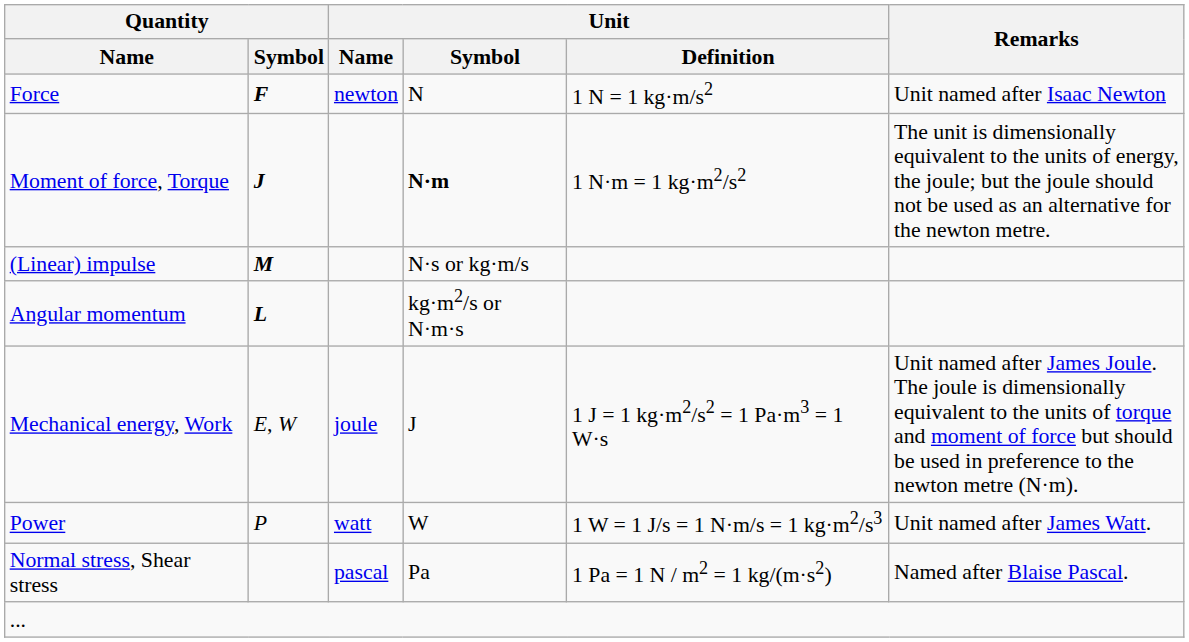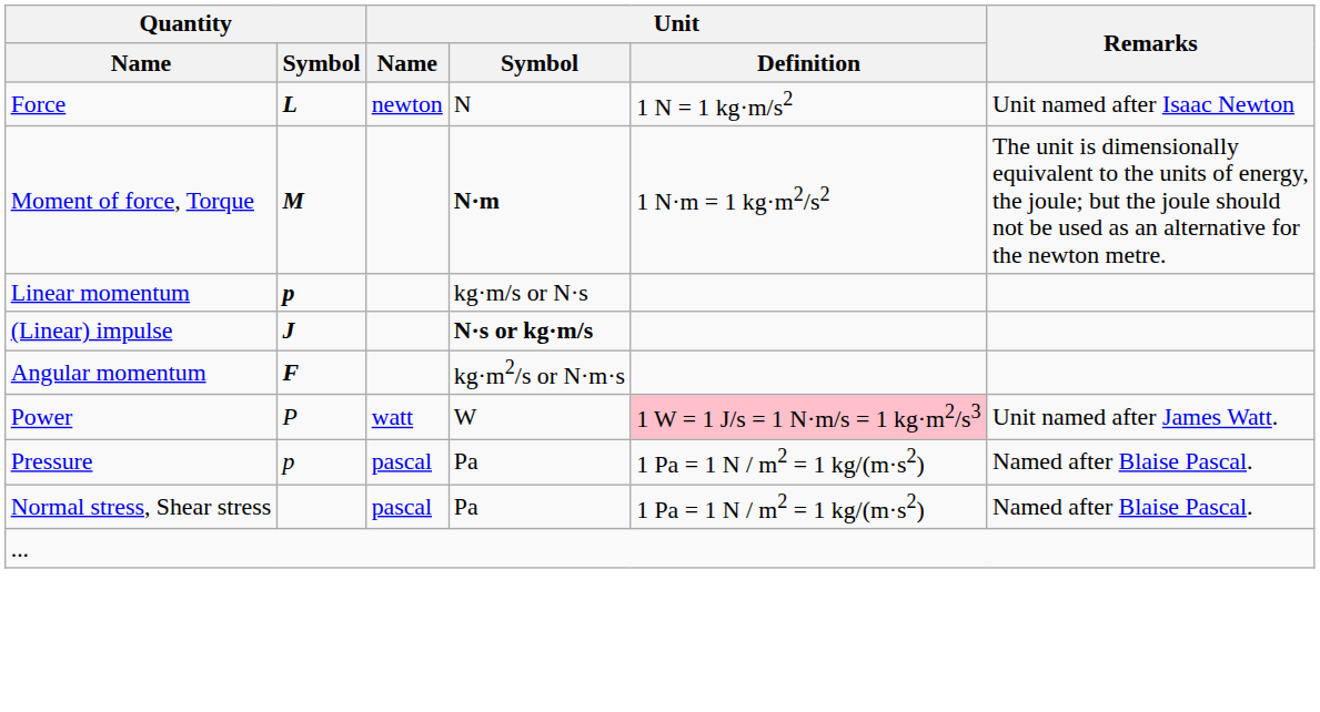Force | Quantity / Symbol: F -> L
Moment of force, Torque | Quantity / Symbol: J -> M
+ row: Linear momentum | p | kg·m/s or N·s
(Linear) impulse | Quantity / Symbol: M -> J
(Linear) impulse | Unit / Symbol: normal -> bold
Angular momentum | Quantity / Symbol: L -> F
- row: Mechanical energy, Work | E, W | joule | J | 1 J = 1 kg·m2/s2 = 1 Pa·m3 = 1 W·s | Unit named after James Joule. The joule is dimensionally equivalent to the units of torque and moment of force but should be used in preference to the newton metre (N·m).
Power | Unit / Definition: no background -> pink background
+ row: Pressure | p | pascal | Pa | 1 Pa = 1 N / m2 = 1 kg/(m·s2) | Named after Blaise Pascal.
